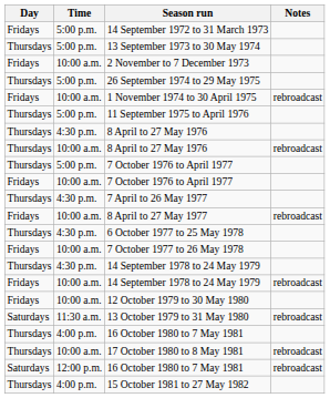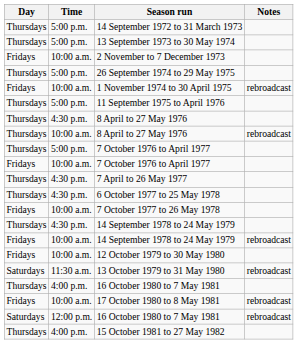14 September 1972 to 31 March 1973 | Day: Fridays -> Thursdays
- row: Fridays | 10:00 a.m. | 8 April to 27 May 1977 | rebroadcast
17 October 1980 to 8 May 1981 | Day: Thursdays -> Fridays
